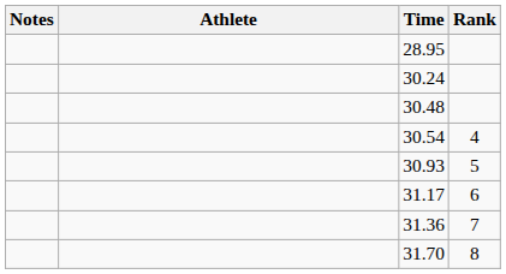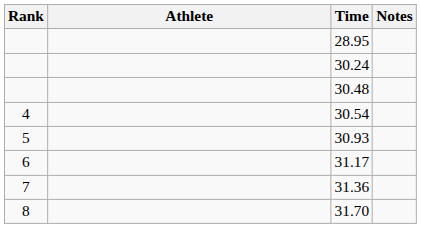columns swapped: Rank <-> Notes
